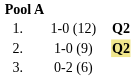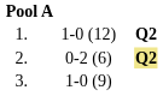2. | column 3: 1-0 (9) -> 0-2 (6)
3. | column 3: 0-2 (6) -> 1-0 (9)
